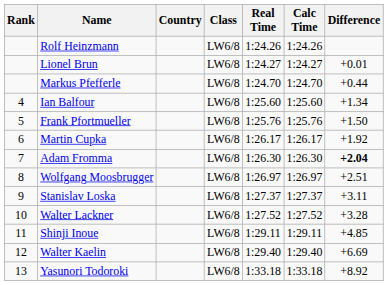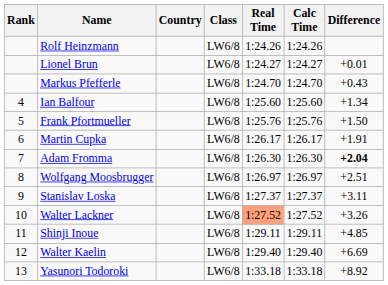Markus Pfefferle | Difference: +0.44 -> +0.43
Martin Cupka | Difference: +1.92 -> +1.91
Walter Lackner | Real Time: no background -> lightsalmon background
Walter Lackner | Difference: +3.28 -> +3.26
